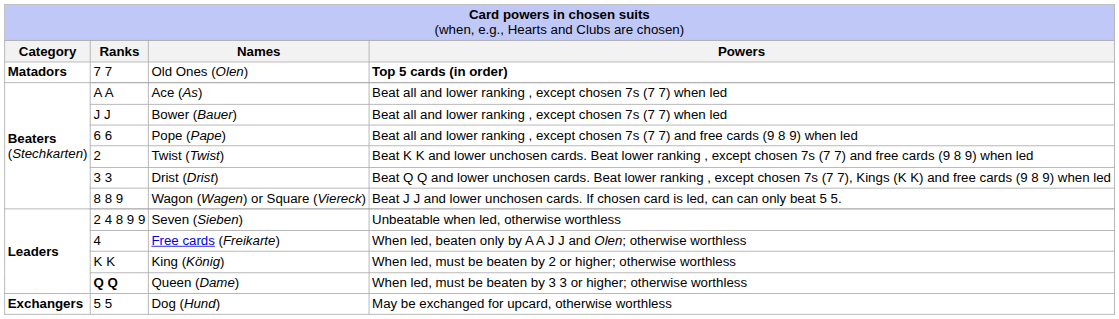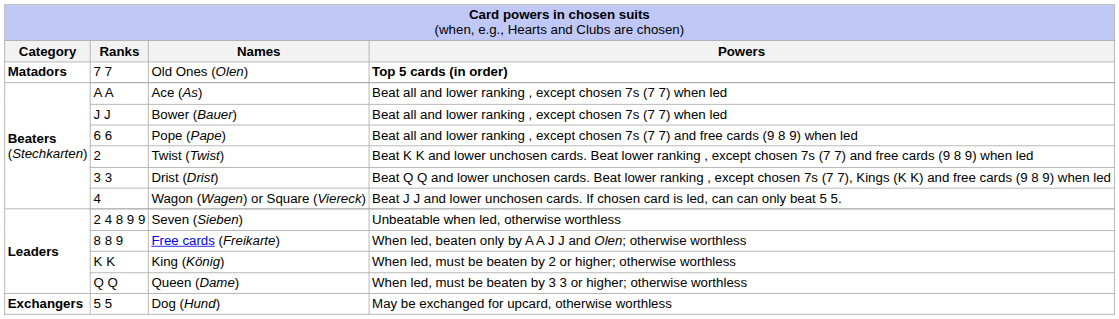Wagon (Wagen) or Square (Viereck) | column 2: 8 8 9 -> 4
Free cards (Freikarte) | column 2: 4 -> 8 8 9
Queen (Dame) | column 2: bold -> normal
